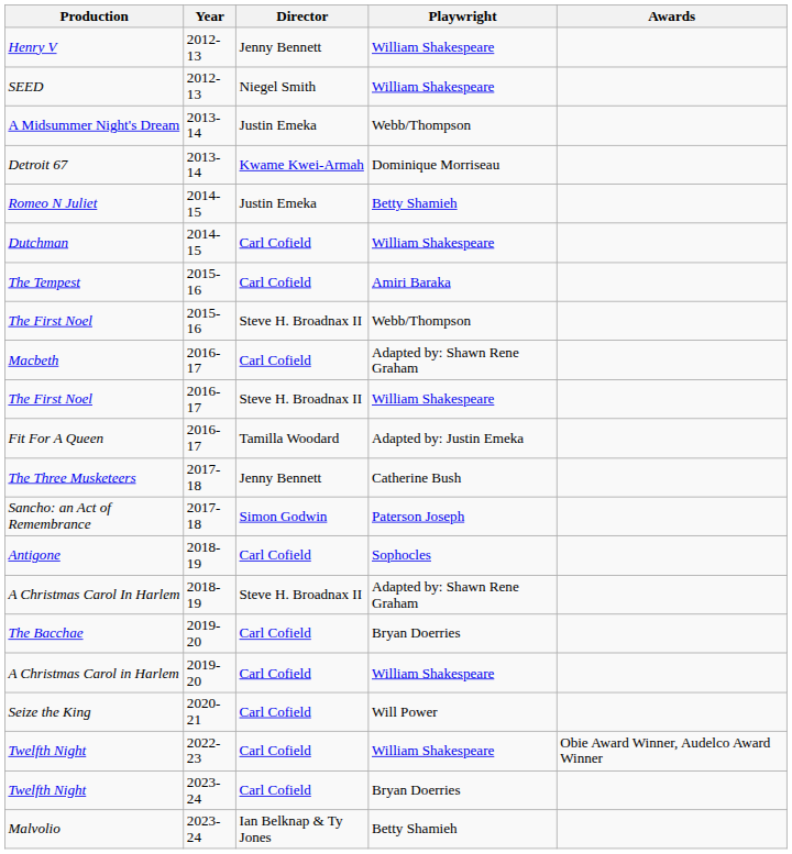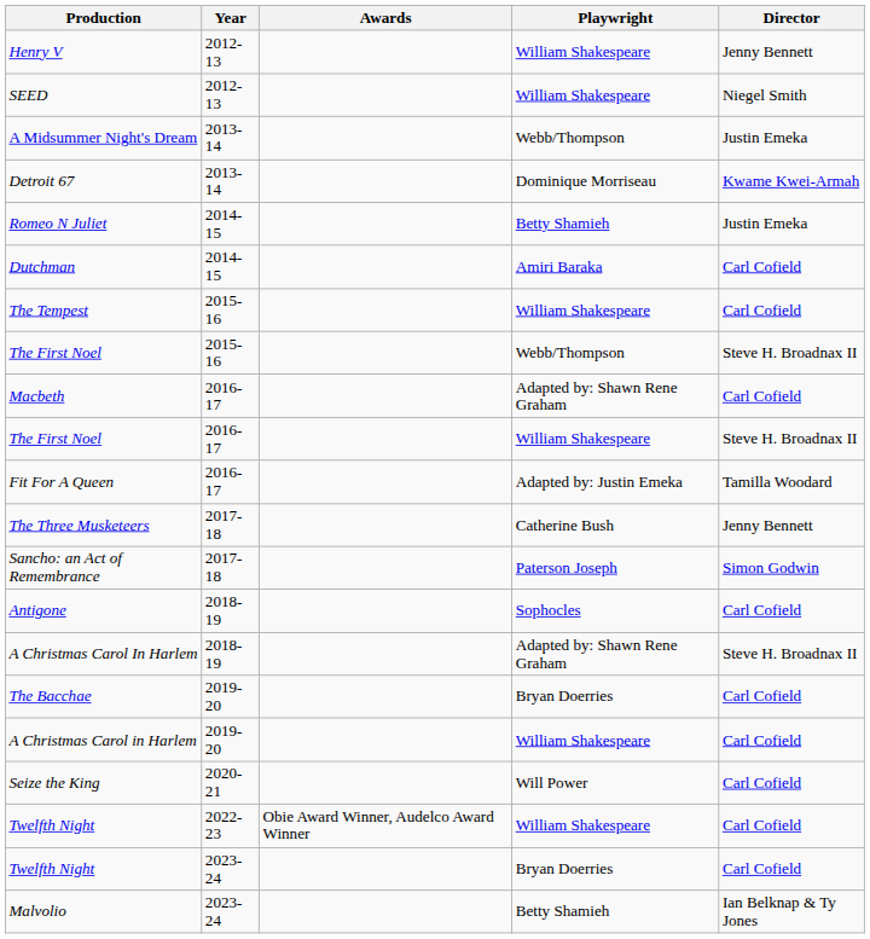columns swapped: Director <-> Awards
Dutchman | Playwright: William Shakespeare -> Amiri Baraka
The Tempest | Playwright: Amiri Baraka -> William Shakespeare
